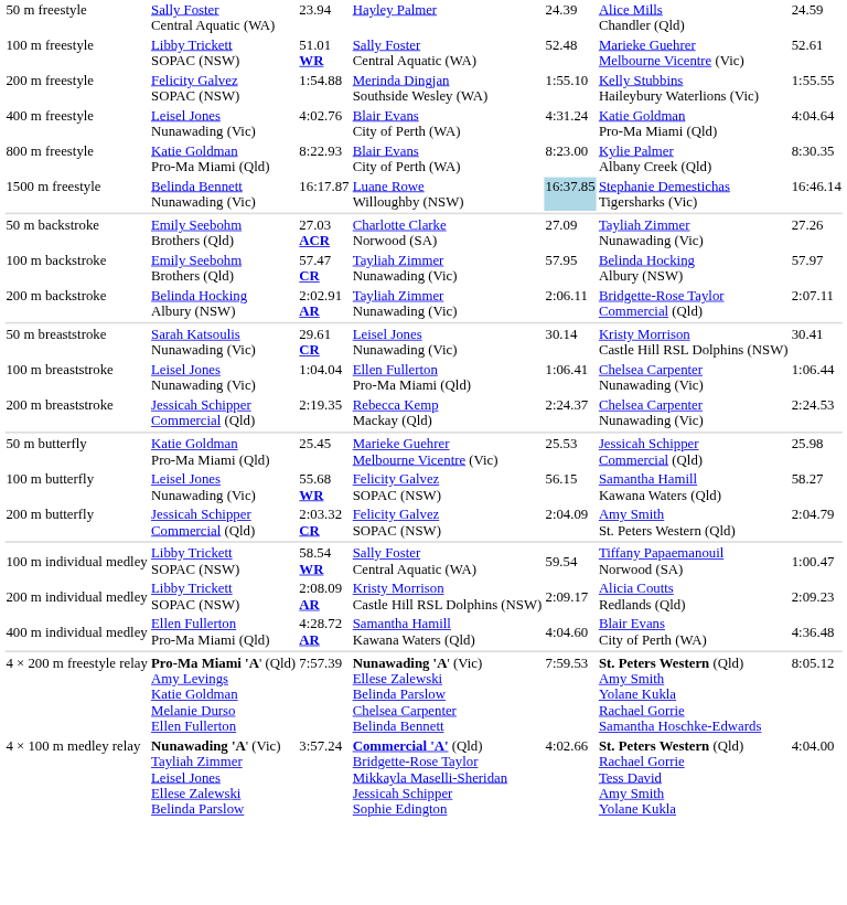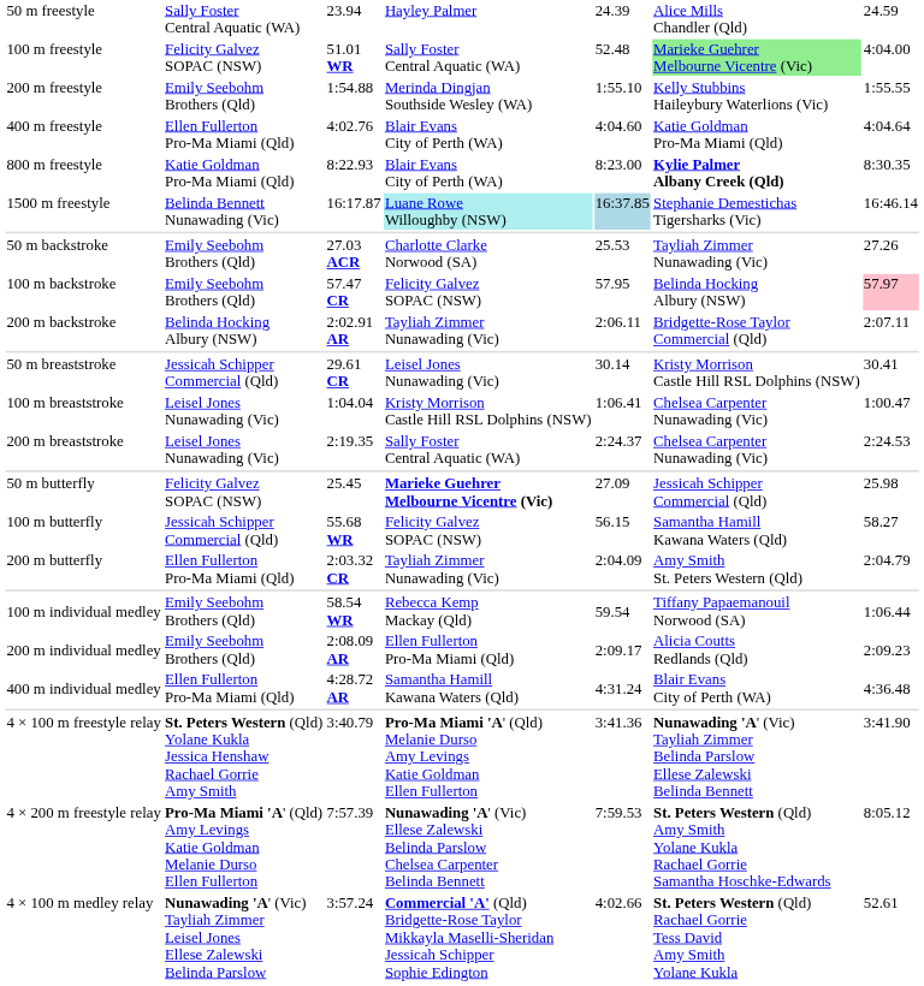100 m freestyle | column 2: Libby Trickett SOPAC (NSW) -> Felicity Galvez SOPAC (NSW)
100 m freestyle | column 6: no background -> lightgreen background
100 m freestyle | column 7: 52.61 -> 4:04.00
200 m freestyle | column 2: Felicity Galvez SOPAC (NSW) -> Emily Seebohm Brothers (Qld)
400 m freestyle | column 2: Leisel Jones Nunawading (Vic) -> Ellen Fullerton Pro-Ma Miami (Qld)
400 m freestyle | column 5: 4:31.24 -> 4:04.60
800 m freestyle | column 6: normal -> bold
1500 m freestyle | column 4: no background -> paleturquoise background
50 m backstroke | column 5: 27.09 -> 25.53
100 m backstroke | column 4: Tayliah Zimmer Nunawading (Vic) -> Felicity Galvez SOPAC (NSW)
100 m backstroke | column 7: no background -> pink background
50 m breaststroke | column 2: Sarah Katsoulis Nunawading (Vic) -> Jessicah Schipper Commercial (Qld)
100 m breaststroke | column 4: Ellen Fullerton Pro-Ma Miami (Qld) -> Kristy Morrison Castle Hill RSL Dolphins (NSW)
100 m breaststroke | column 7: 1:06.44 -> 1:00.47
200 m breaststroke | column 2: Jessicah Schipper Commercial (Qld) -> Leisel Jones Nunawading (Vic)
200 m breaststroke | column 4: Rebecca Kemp Mackay (Qld) -> Sally Foster Central Aquatic (WA)
50 m butterfly | column 2: Katie Goldman Pro-Ma Miami (Qld) -> Felicity Galvez SOPAC (NSW)
50 m butterfly | column 4: normal -> bold
50 m butterfly | column 5: 25.53 -> 27.09
100 m butterfly | column 2: Leisel Jones Nunawading (Vic) -> Jessicah Schipper Commercial (Qld)
200 m butterfly | column 2: Jessicah Schipper Commercial (Qld) -> Ellen Fullerton Pro-Ma Miami (Qld)
200 m butterfly | column 4: Felicity Galvez SOPAC (NSW) -> Tayliah Zimmer Nunawading (Vic)
100 m individual medley | column 2: Libby Trickett SOPAC (NSW) -> Emily Seebohm Brothers (Qld)
100 m individual medley | column 4: Sally Foster Central Aquatic (WA) -> Rebecca Kemp Mackay (Qld)
100 m individual medley | column 7: 1:00.47 -> 1:06.44
200 m individual medley | column 2: Libby Trickett SOPAC (NSW) -> Emily Seebohm Brothers (Qld)
200 m individual medley | column 4: Kristy Morrison Castle Hill RSL Dolphins (NSW) -> Ellen Fullerton Pro-Ma Miami (Qld)
400 m individual medley | column 5: 4:04.60 -> 4:31.24
+ row: 4 × 100 m freestyle relay | St. Peters Western (Qld) Yolane Kukla Jessica Henshaw Rachael Gorrie Amy Smith | 3:40.79 | Pro-Ma Miami 'A' (Qld) Melanie Durso Amy Levings Katie Goldman Ellen Fullerton | 3:41.36 | Nunawading 'A' (Vic) Tayliah Zimmer Belinda Parslow Ellese Zalewski Belinda Bennett | 3:41.90
4 × 100 m medley relay | column 7: 4:04.00 -> 52.61
